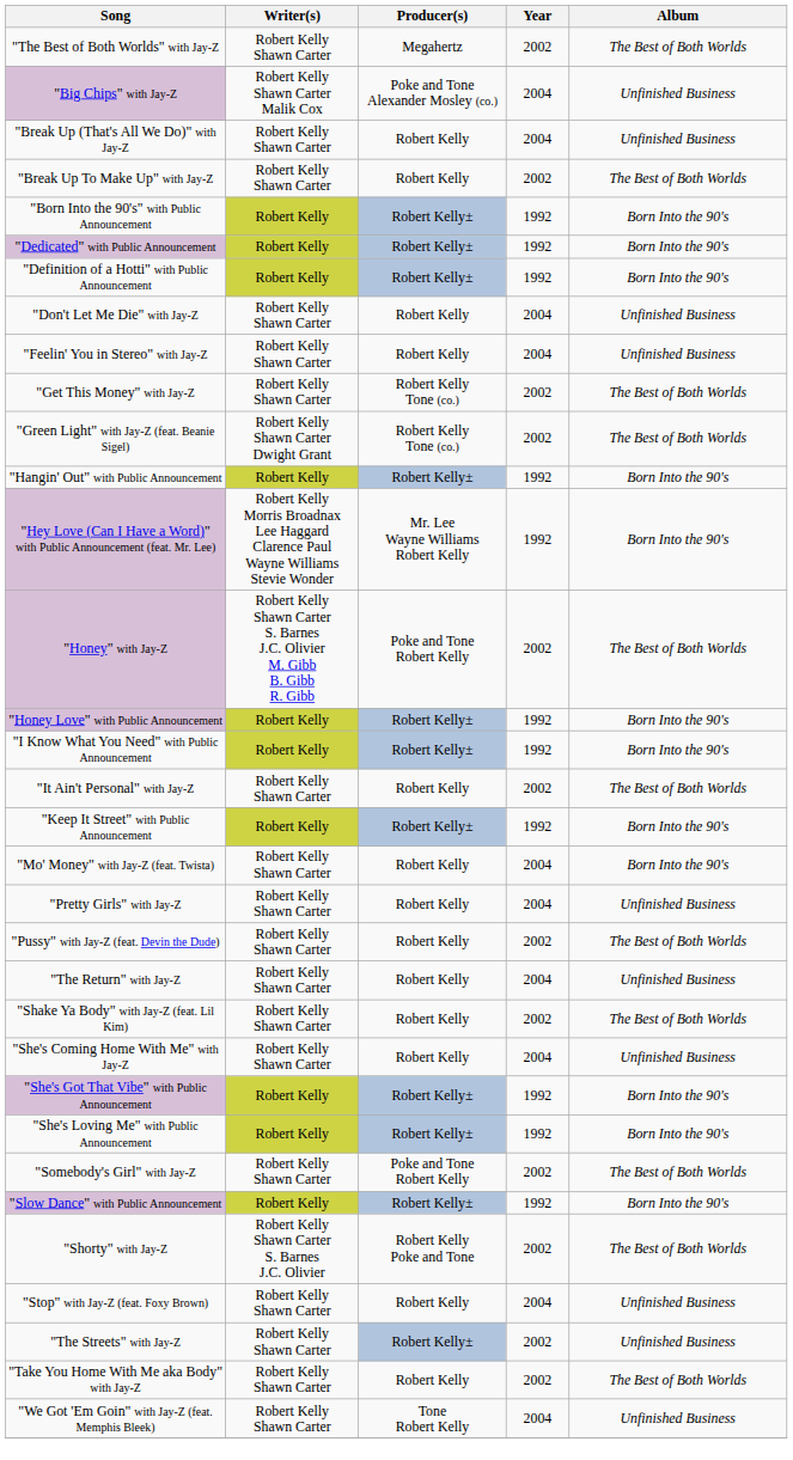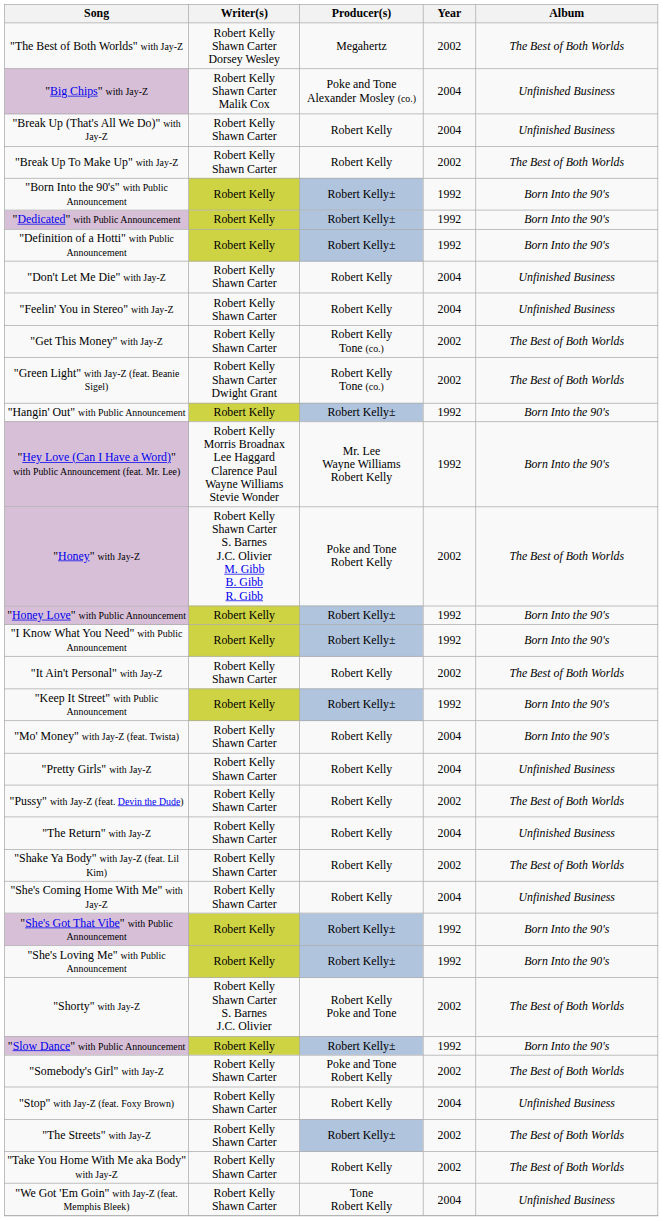"The Best of Both Worlds" with Jay-Z | Writer(s): Robert Kelly Shawn Carter -> Robert Kelly Shawn Carter Dorsey Wesley
rows swapped: "Shorty" with Jay-Z <-> "Somebody's Girl" with Jay-Z
"The Streets" with Jay-Z | Album: Unfinished Business -> The Best of Both Worlds
